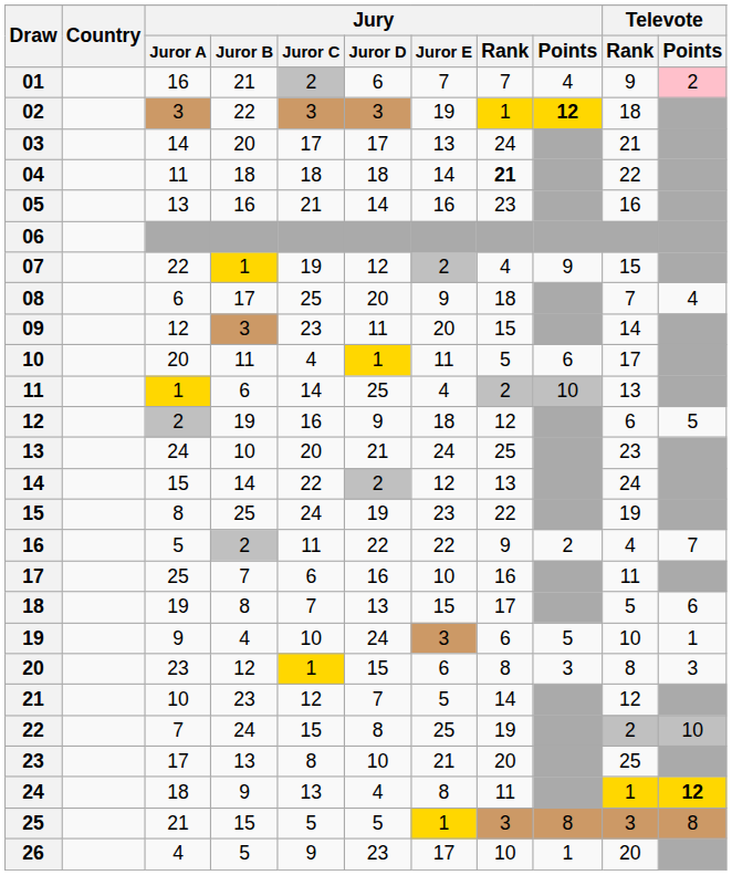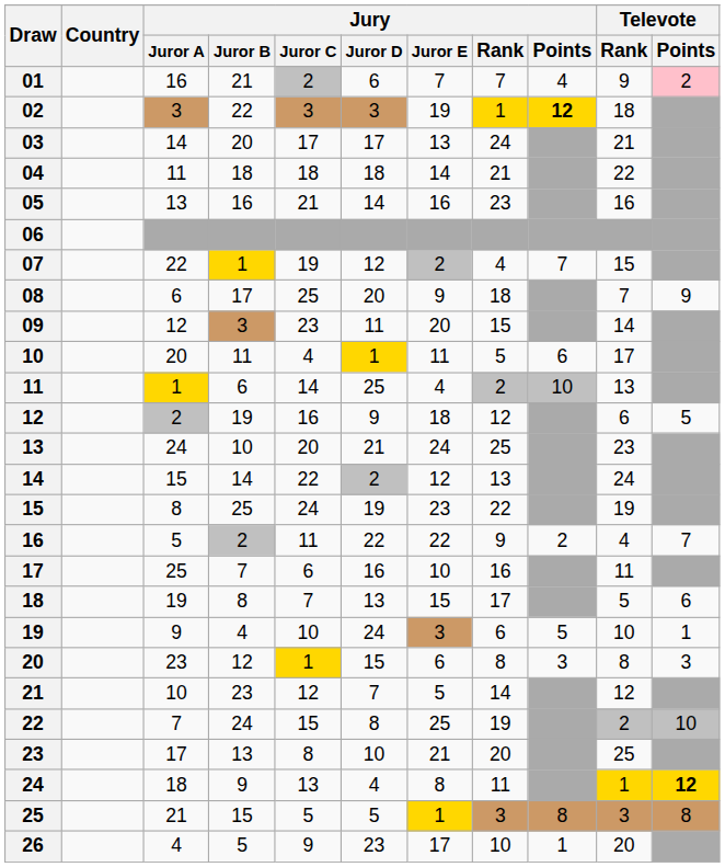04 | Jury / Rank: bold -> normal
07 | Jury / Points: 9 -> 7
08 | Televote / Points: 4 -> 9
